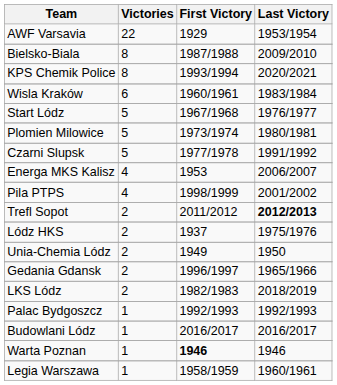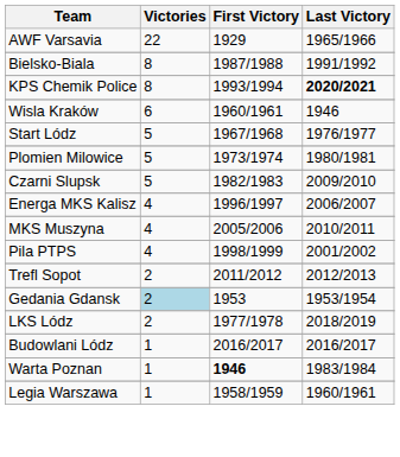AWF Varsavia | Last Victory: 1953/1954 -> 1965/1966
Bielsko-Biala | Last Victory: 2009/2010 -> 1991/1992
KPS Chemik Police | Last Victory: normal -> bold
Wisla Kraków | Last Victory: 1983/1984 -> 1946
Czarni Slupsk | First Victory: 1977/1978 -> 1982/1983
Czarni Slupsk | Last Victory: 1991/1992 -> 2009/2010
Energa MKS Kalisz | First Victory: 1953 -> 1996/1997
+ row: MKS Muszyna | 4 | 2005/2006 | 2010/2011
Trefl Sopot | Last Victory: bold -> normal
- row: Lódz HKS | 2 | 1937 | 1975/1976
- row: Unia-Chemia Lódz | 2 | 1949 | 1950
Gedania Gdansk | Victories: no background -> lightblue background
Gedania Gdansk | First Victory: 1996/1997 -> 1953
Gedania Gdansk | Last Victory: 1965/1966 -> 1953/1954
LKS Lódz | First Victory: 1982/1983 -> 1977/1978
- row: Palac Bydgoszcz | 1 | 1992/1993 | 1992/1993
Warta Poznan | Last Victory: 1946 -> 1983/1984
